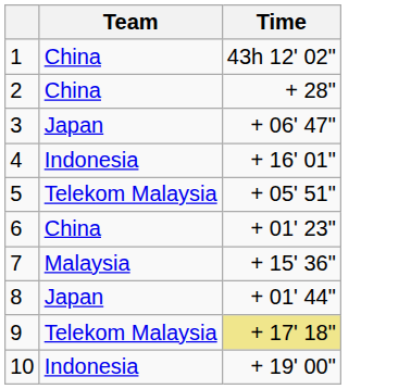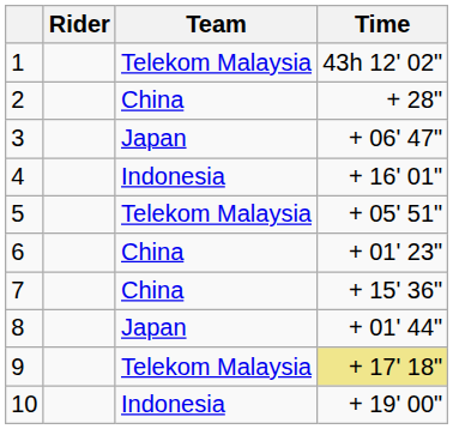+ column: Rider
1 | Team: China -> Telekom Malaysia
7 | Team: Malaysia -> China
